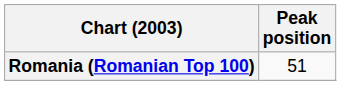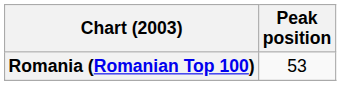Romania (Romanian Top 100) | Peak position: 51 -> 53
